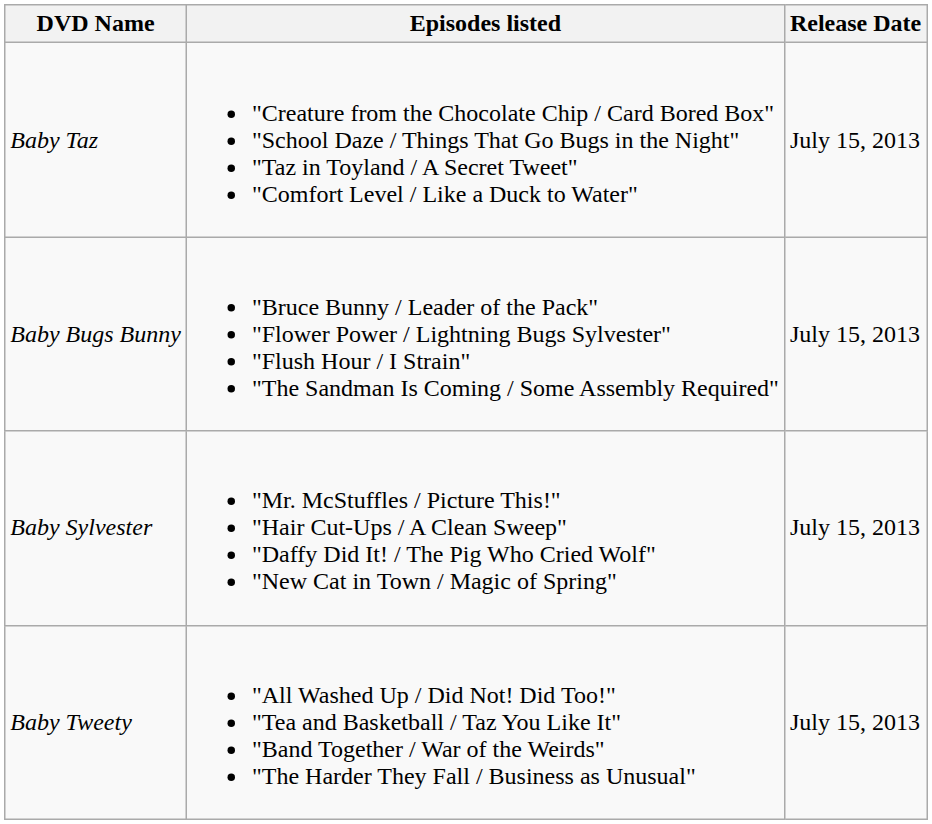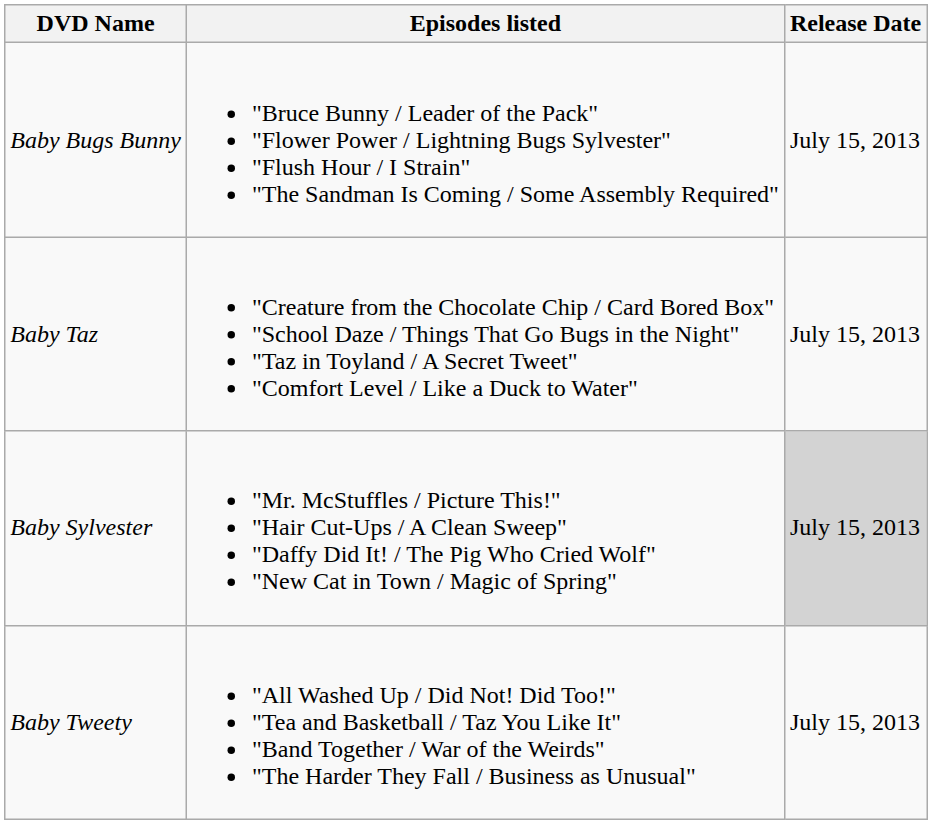rows swapped: Baby Bugs Bunny <-> Baby Taz
Baby Sylvester | Release Date: no background -> lightgrey background
